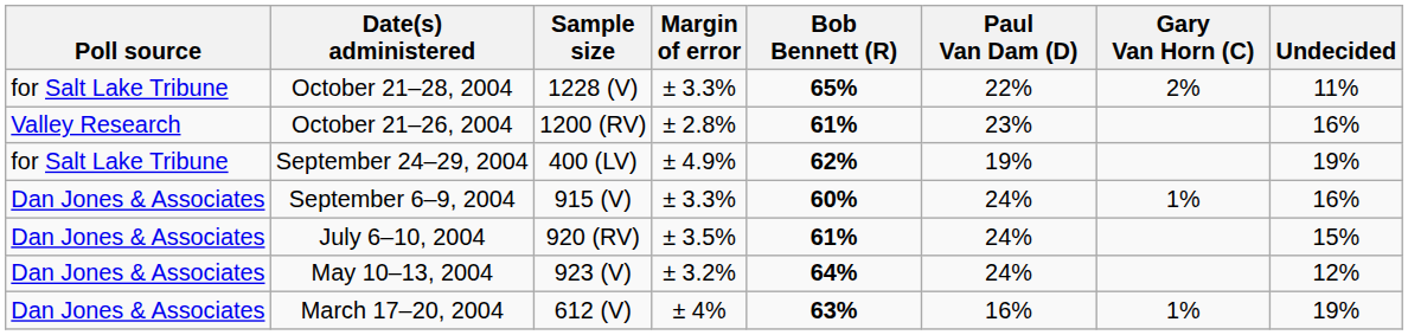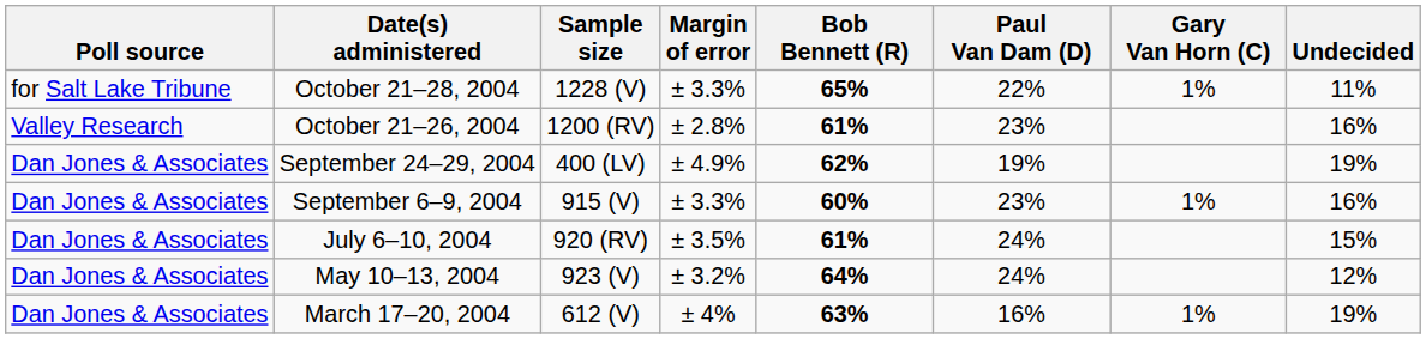October 21–28, 2004 | Gary Van Horn (C): 2% -> 1%
September 24–29, 2004 | Poll source: for Salt Lake Tribune -> Dan Jones & Associates
September 6–9, 2004 | Paul Van Dam (D): 24% -> 23%
